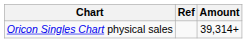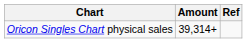columns swapped: Amount <-> Ref
